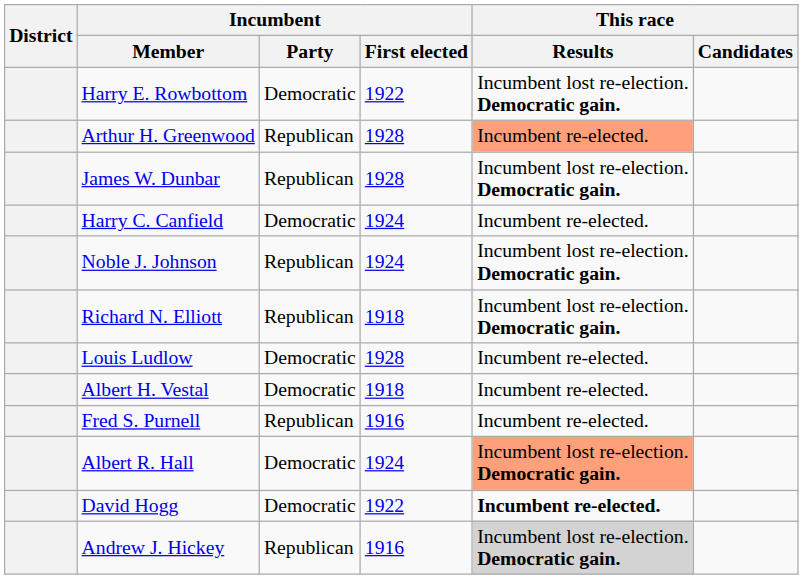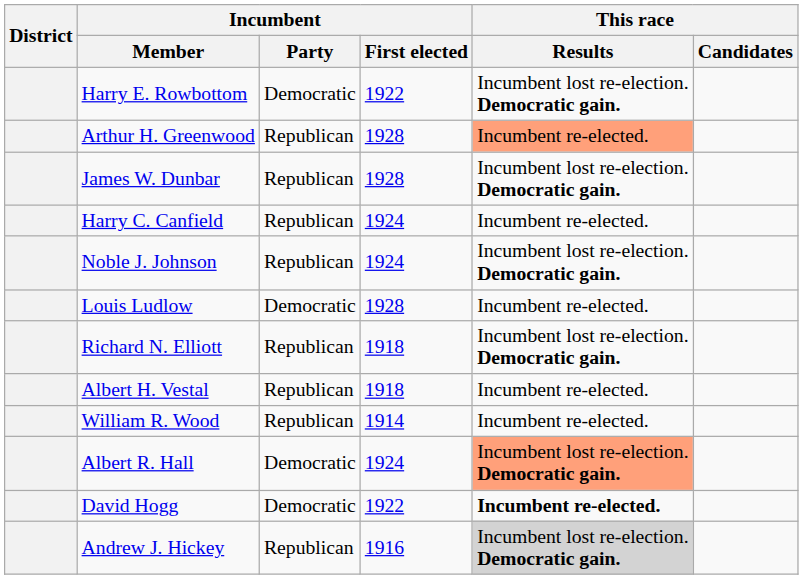Harry C. Canfield | Incumbent / Party: Democratic -> Republican
rows swapped: Richard N. Elliott <-> Louis Ludlow
Albert H. Vestal | Incumbent / Party: Democratic -> Republican
- row: Fred S. Purnell | Republican | 1916 | Incumbent re-elected.
+ row: William R. Wood | Republican | 1914 | Incumbent re-elected.
